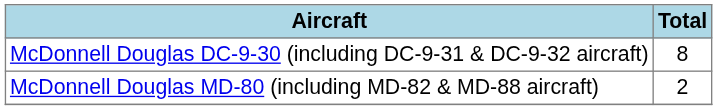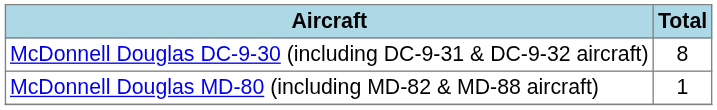McDonnell Douglas MD-80 (including MD-82 & MD-88 aircraft) | Total: 2 -> 1
